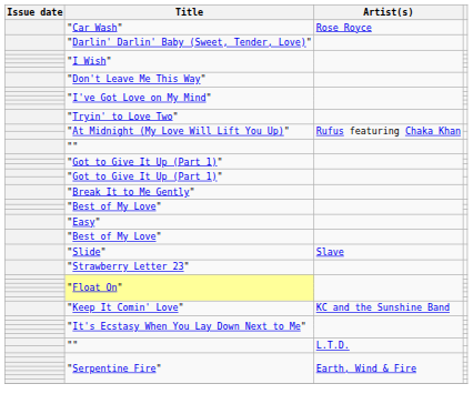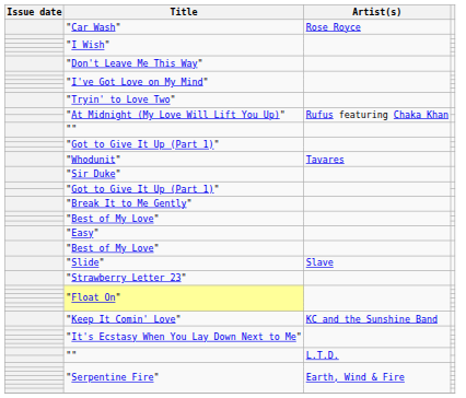- row: "Darlin' Darlin' Baby (Sweet, Tender, Love)"
+ row: "Whodunit" | Tavares
+ row: "Sir Duke"
